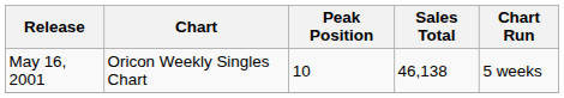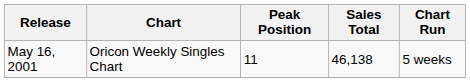May 16, 2001 | Peak Position: 10 -> 11
